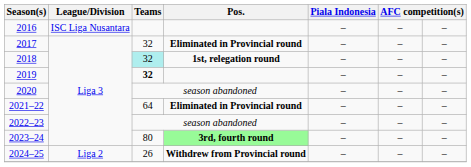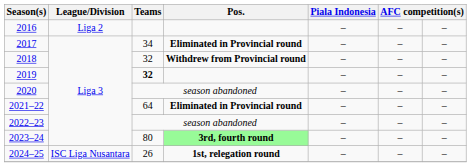2016 | League/Division: ISC Liga Nusantara -> Liga 2
2017 | Teams: 32 -> 34
2018 | Teams: paleturquoise background -> no background
2018 | Pos.: 1st, relegation round -> Withdrew from Provincial round
2024–25 | League/Division: Liga 2 -> ISC Liga Nusantara
2024–25 | Pos.: Withdrew from Provincial round -> 1st, relegation round
